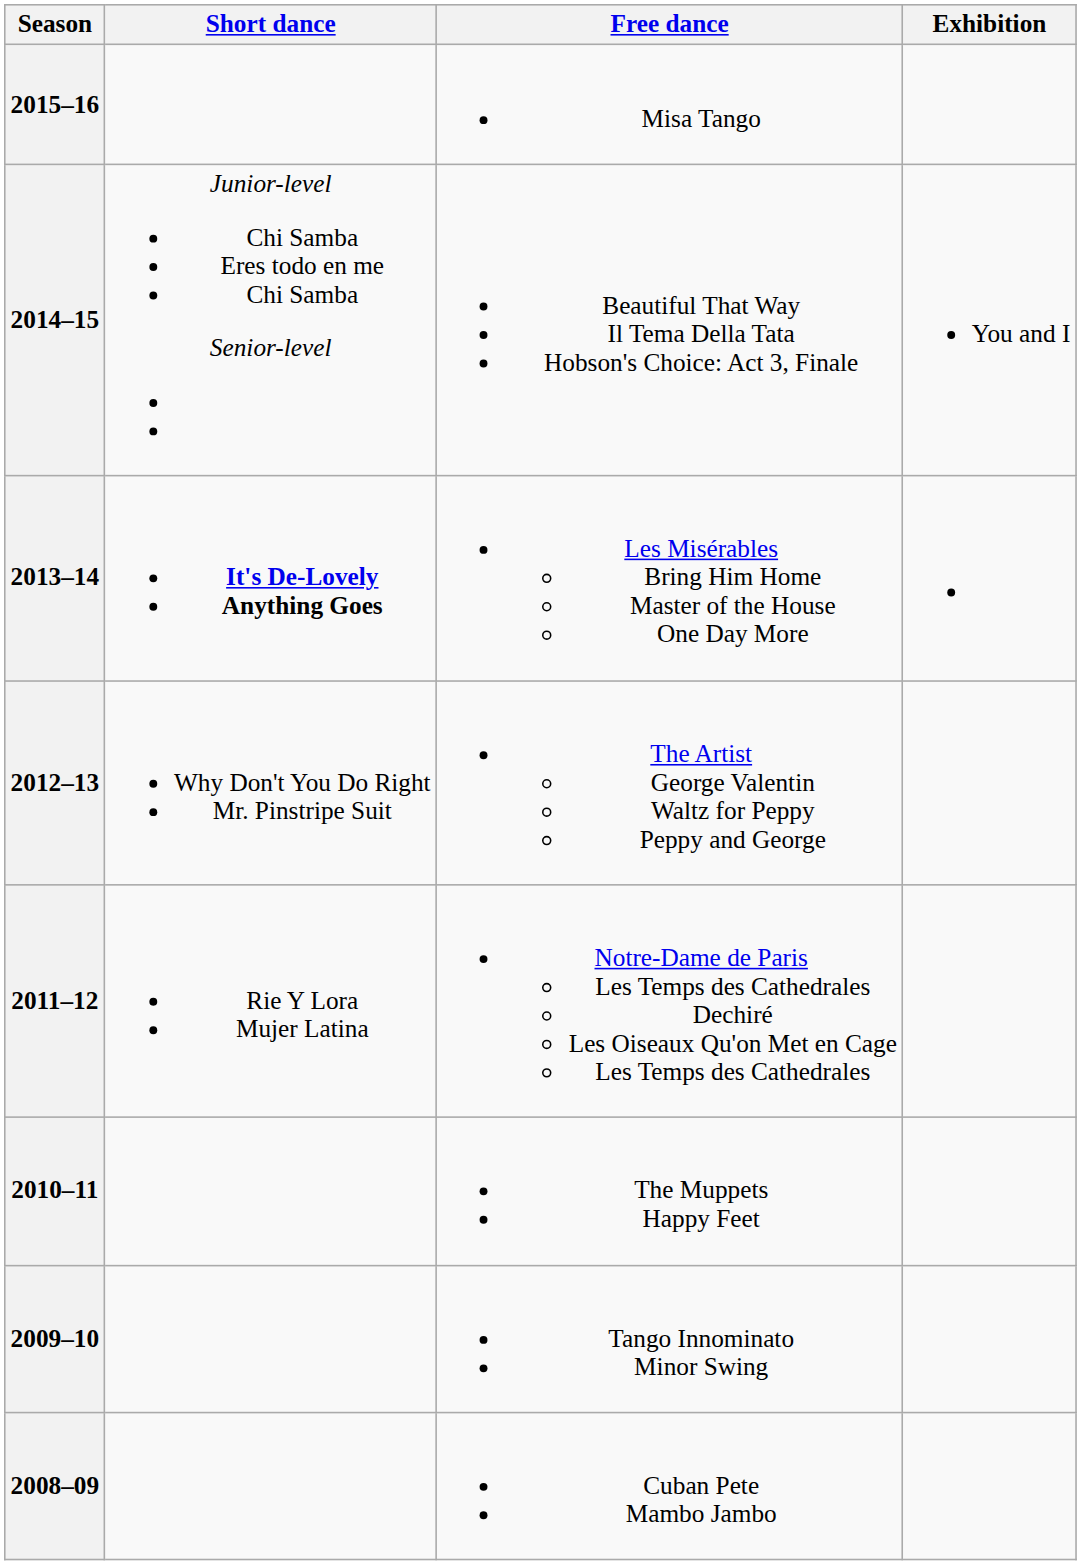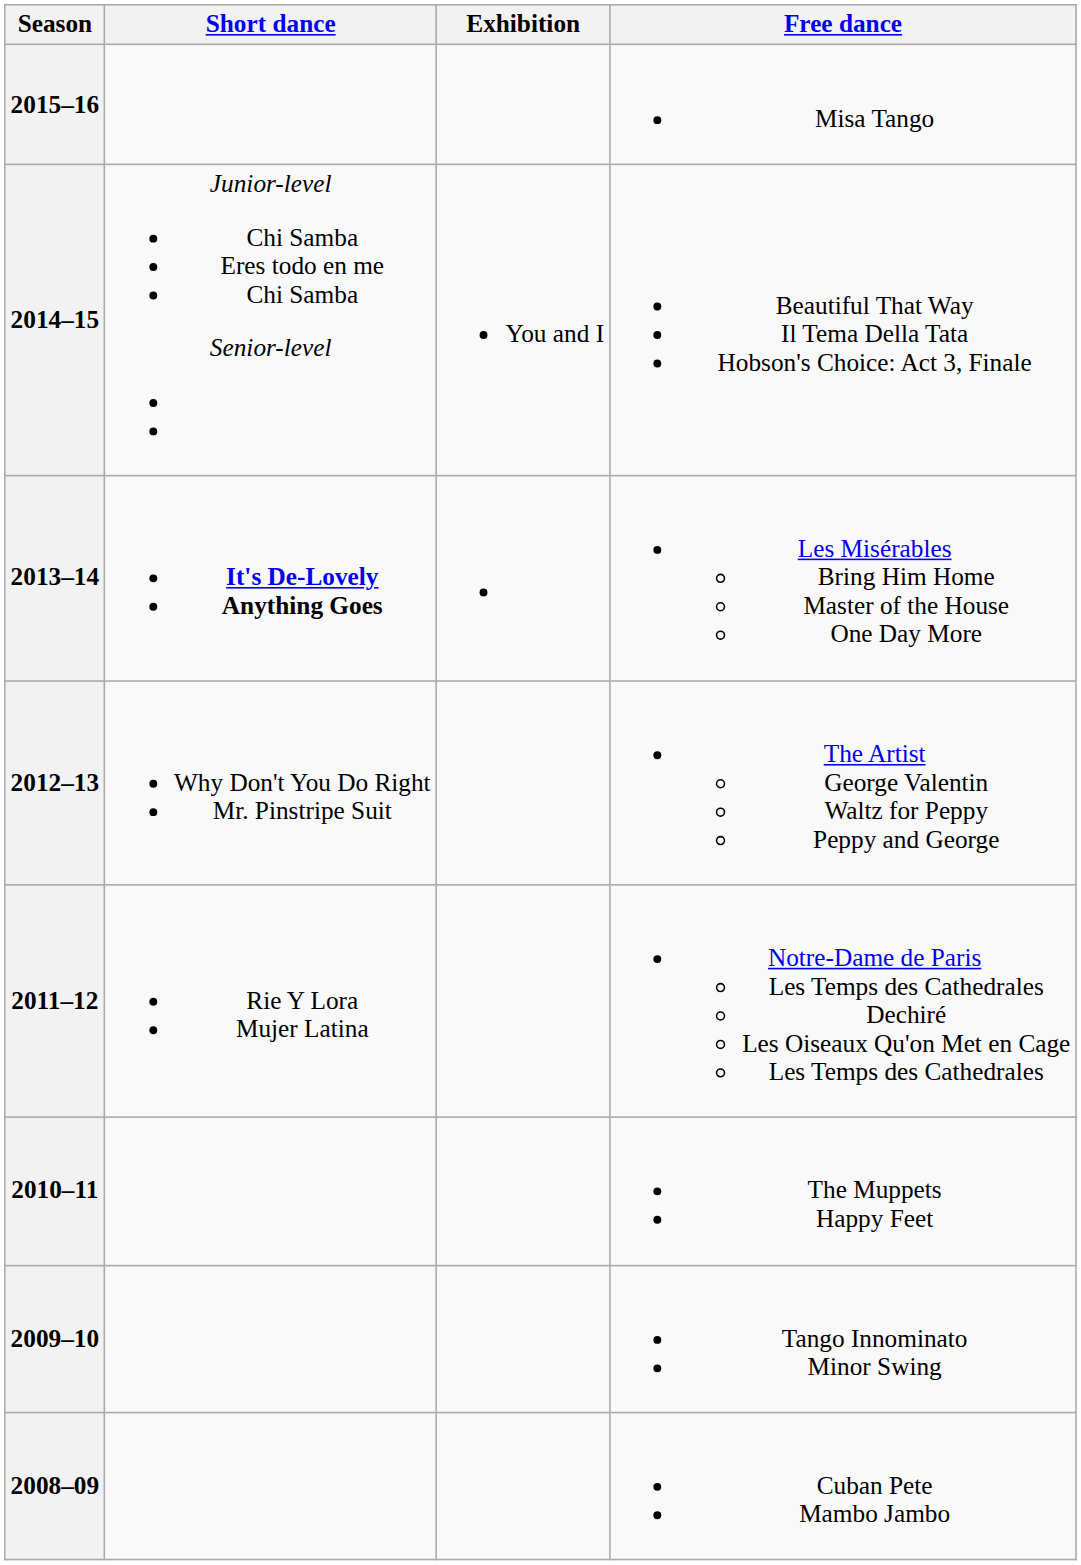columns swapped: Free dance <-> Exhibition
